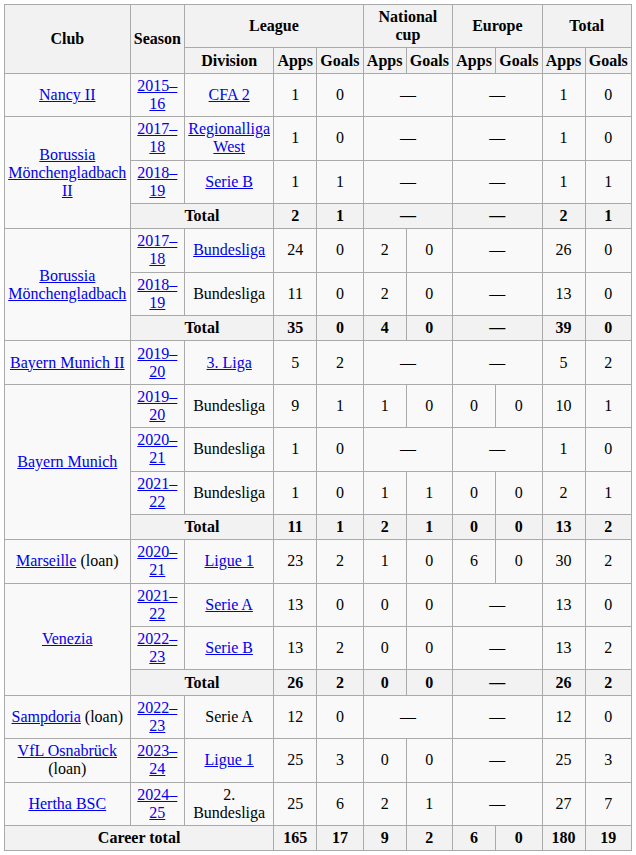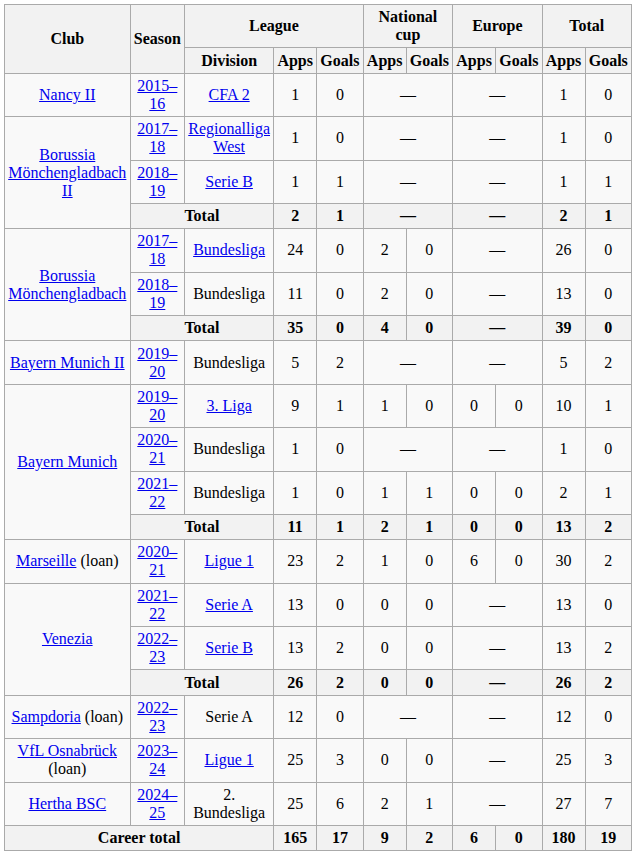Bayern Munich II | League / Division: 3. Liga -> Bundesliga
Bayern Munich / 2019–20 | League / Division: Bundesliga -> 3. Liga
